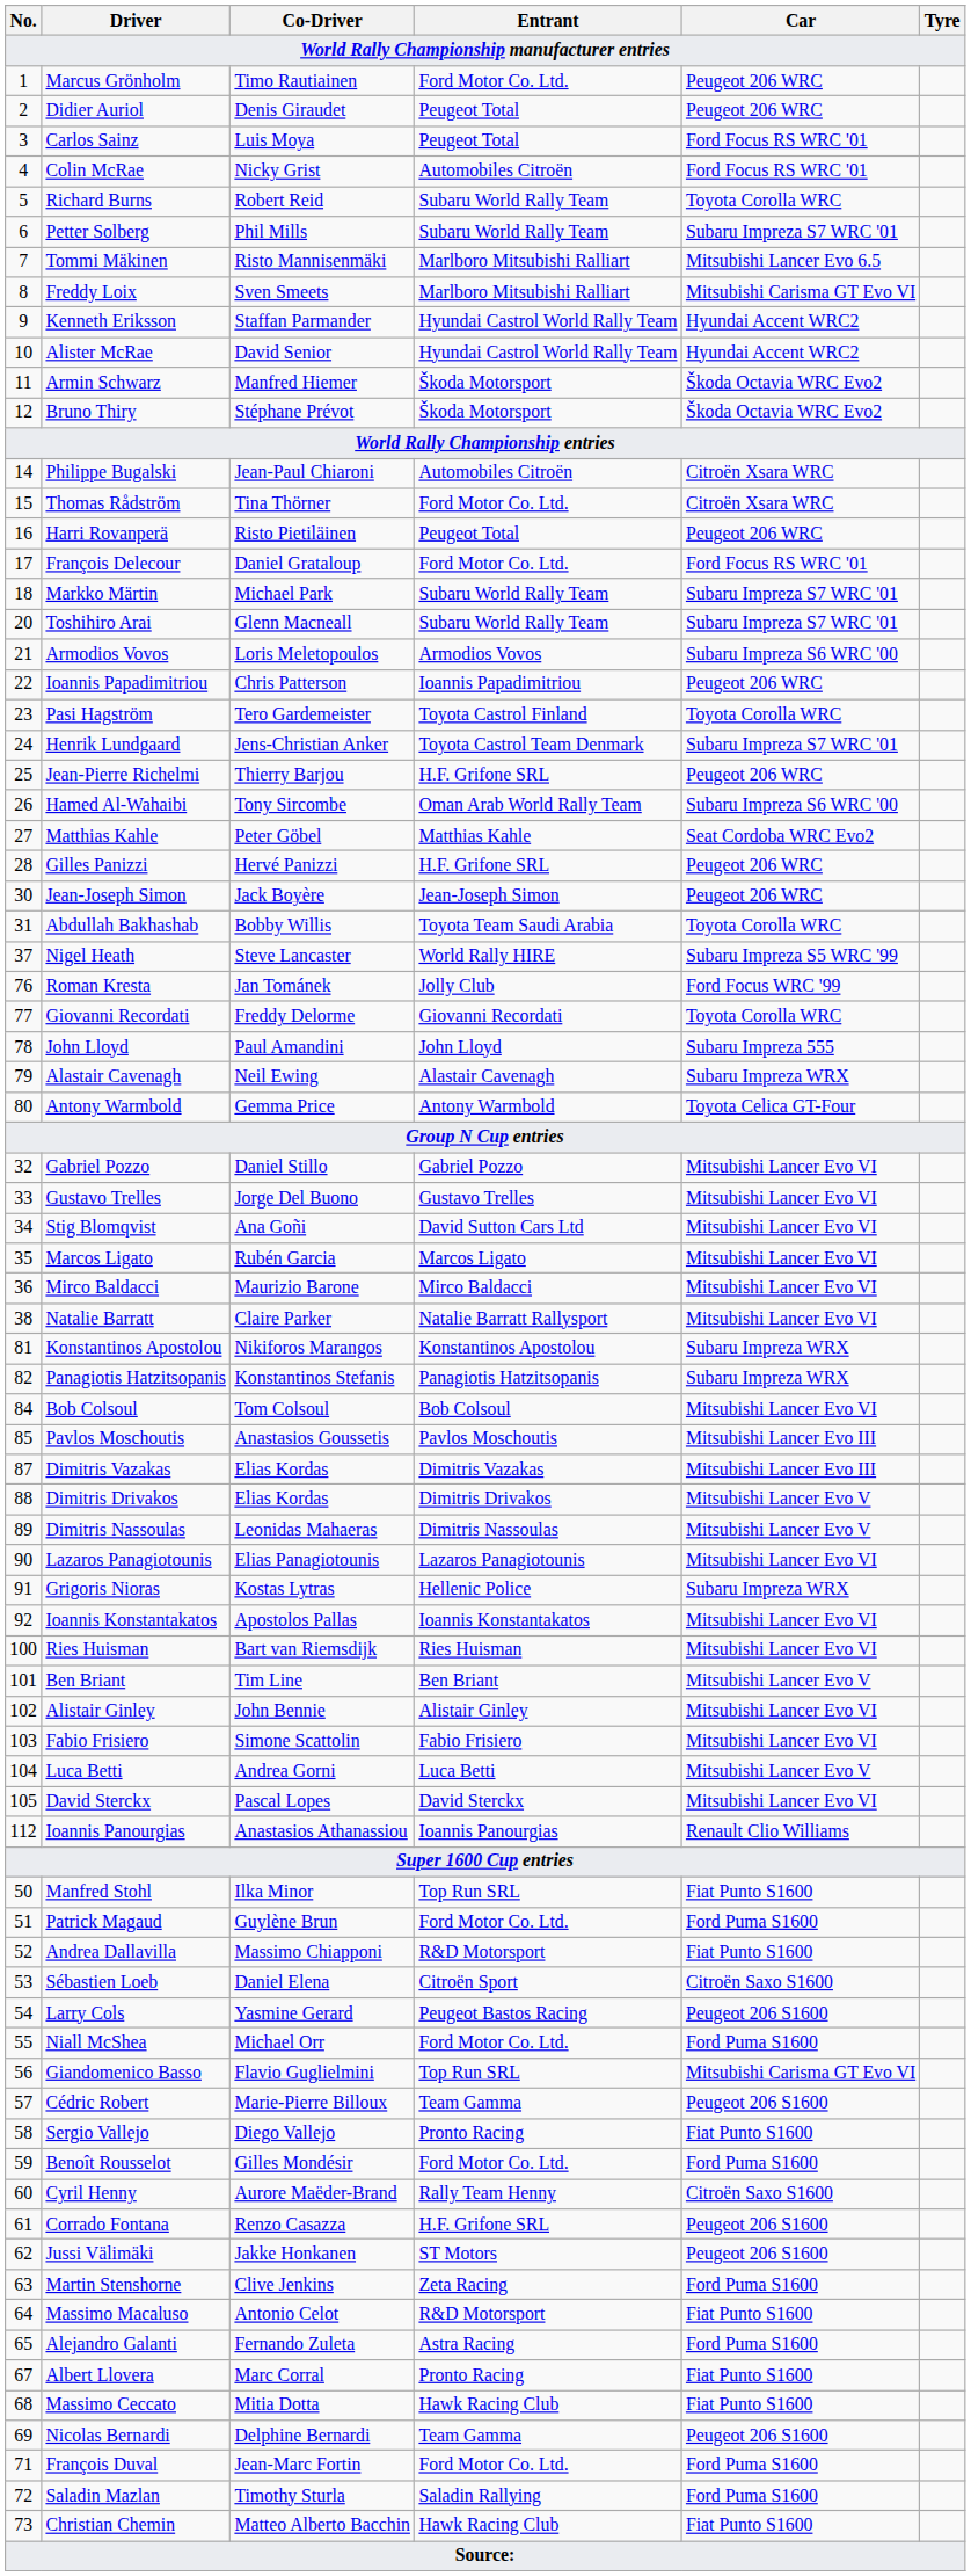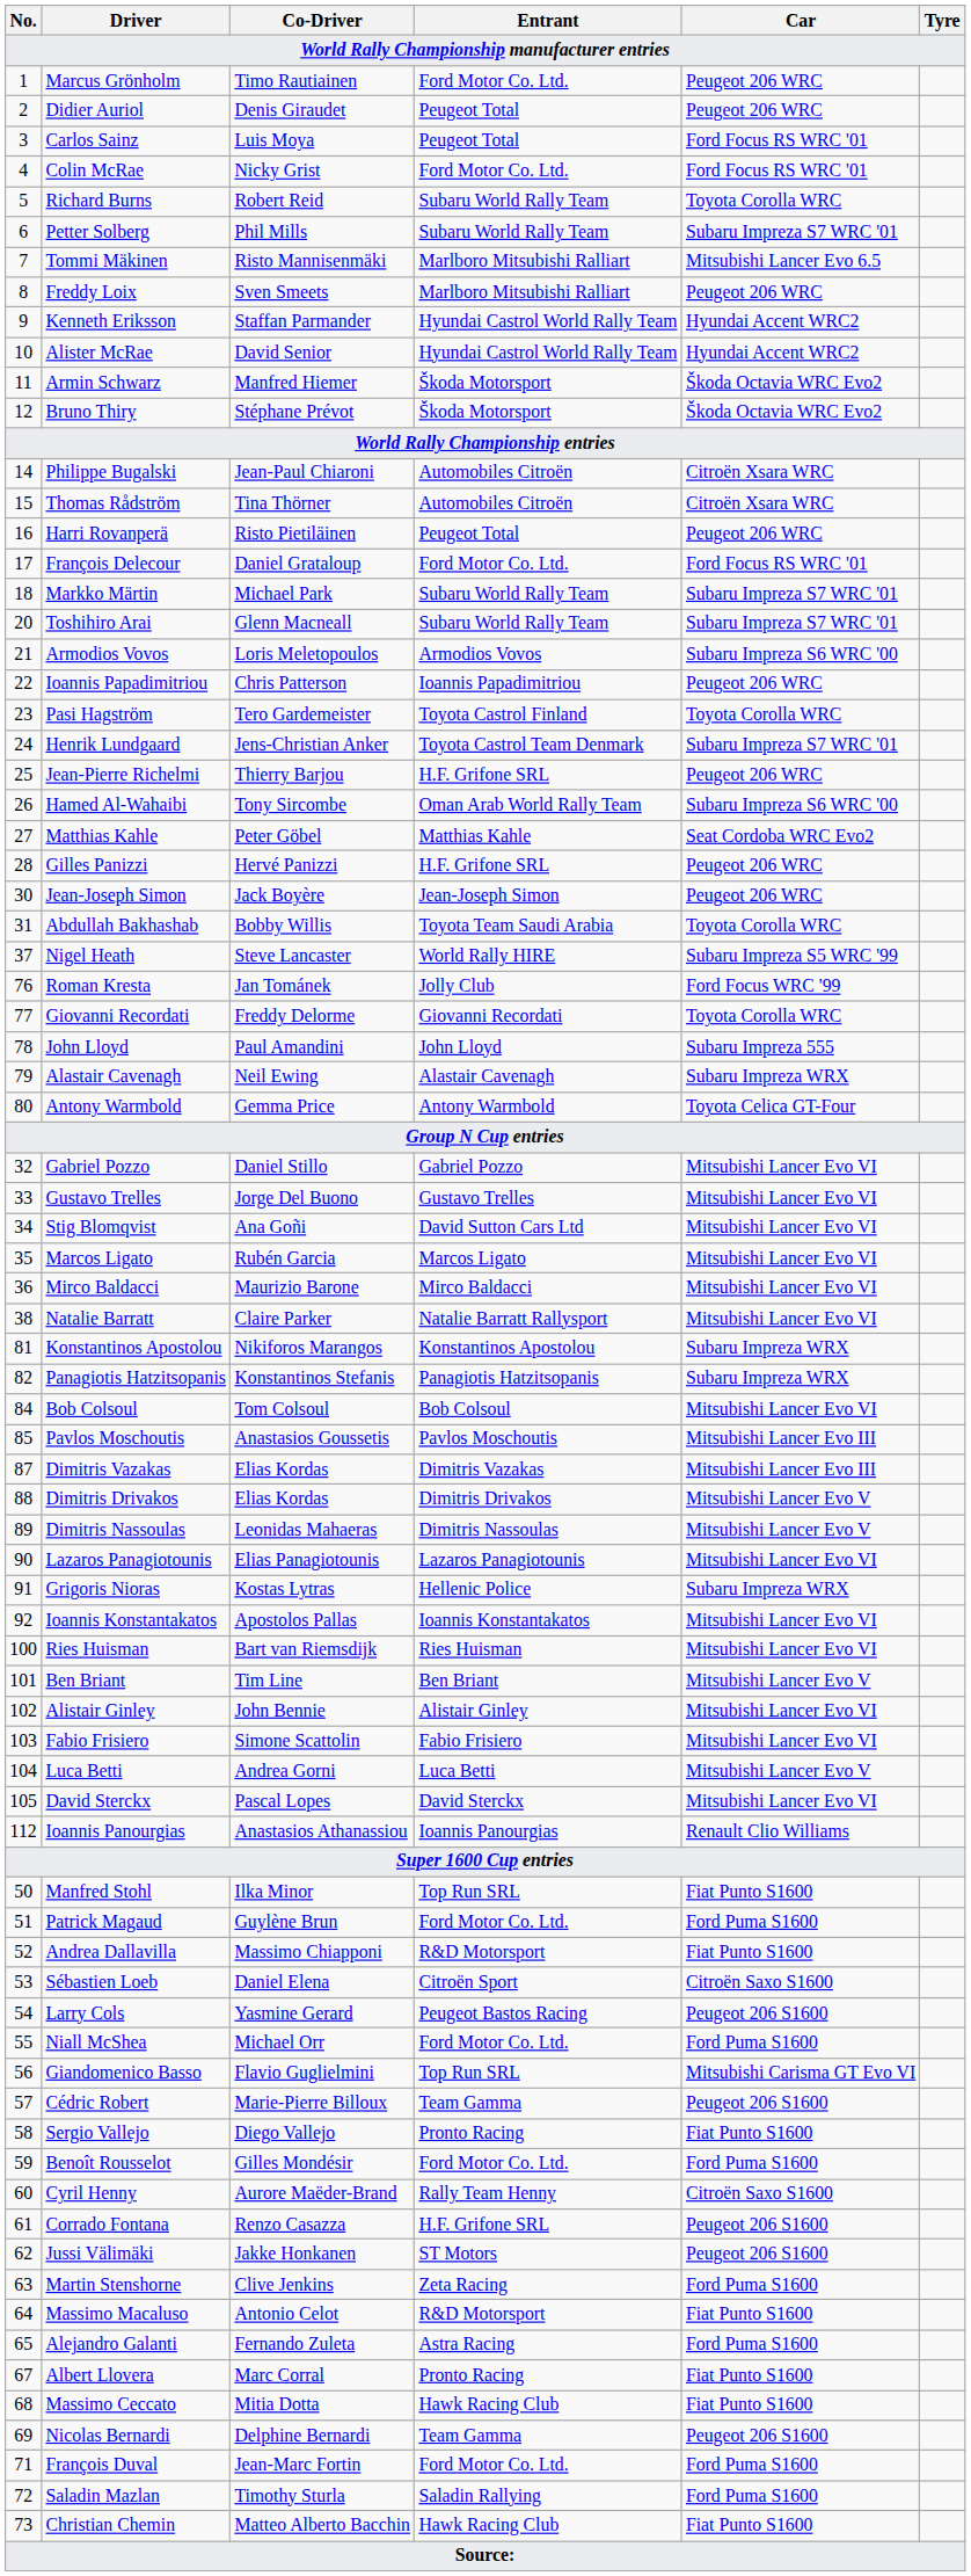Colin McRae | Entrant: Automobiles Citroën -> Ford Motor Co. Ltd.
Freddy Loix | Car: Mitsubishi Carisma GT Evo VI -> Peugeot 206 WRC
Thomas Rådström | Entrant: Ford Motor Co. Ltd. -> Automobiles Citroën
